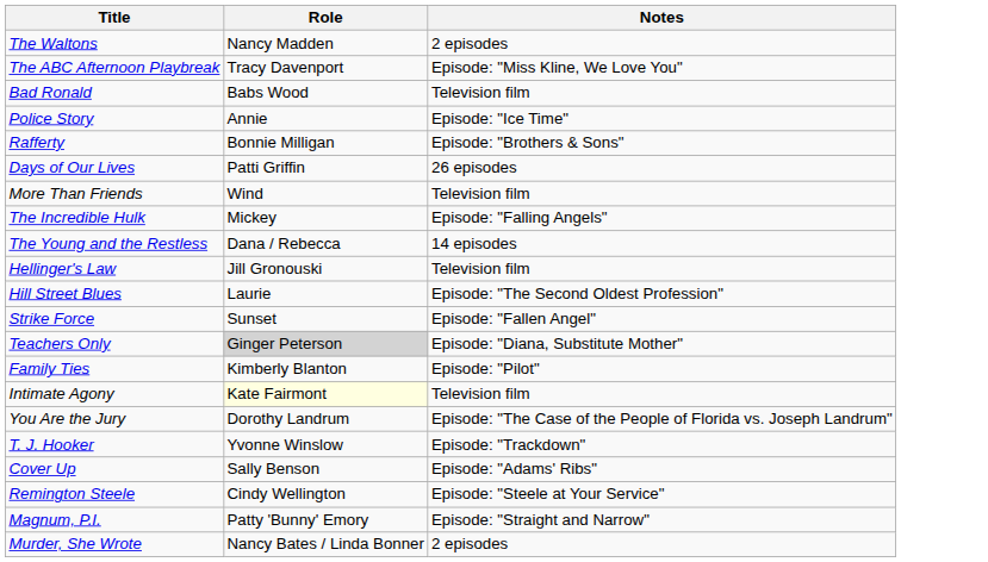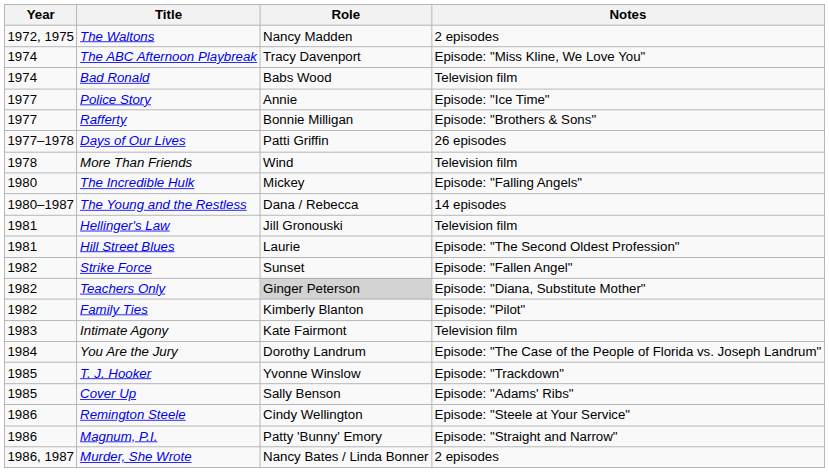+ column: Year | 1972, 1975 | 1974 | 1974 | 1977 | 1977 | 1977–1978 | 1978 | 1980 | 1980–1987 | 1981 | 1981 | 1982 | 1982 | 1982 | 1983 | 1984 | 1985 | 1985 | 1986 | 1986 | 1986, 1987
Intimate Agony | Role: lightyellow background -> no background
